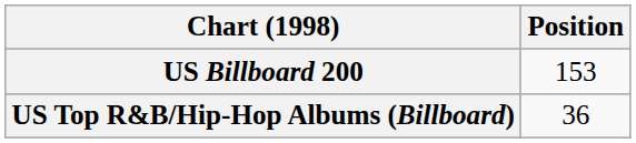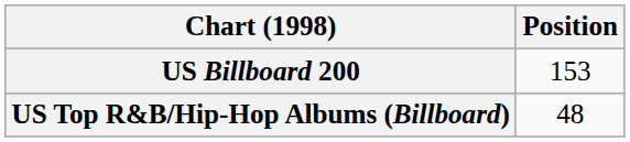US Top R&B/Hip-Hop Albums (Billboard) | Position: 36 -> 48
